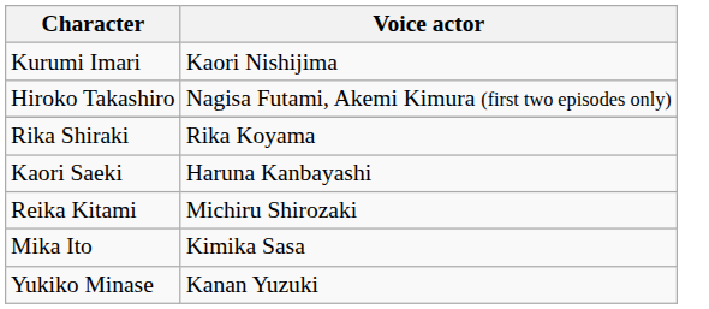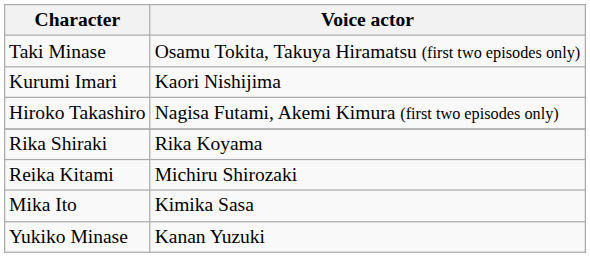+ row: Taki Minase | Osamu Tokita, Takuya Hiramatsu (first two episodes only)
- row: Kaori Saeki | Haruna Kanbayashi
